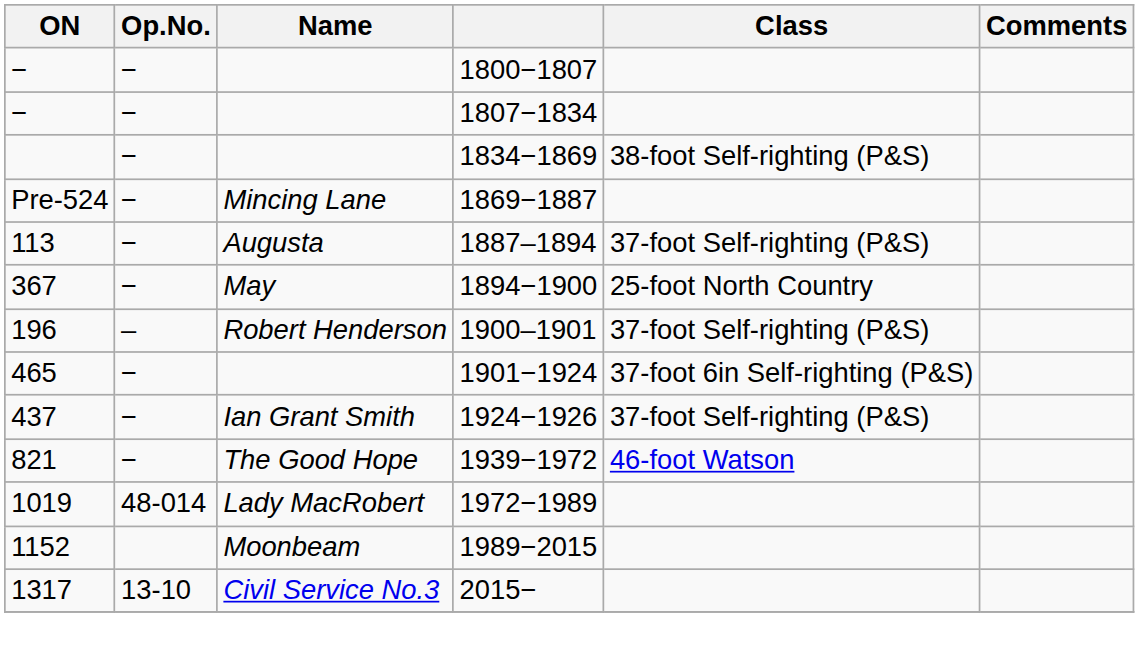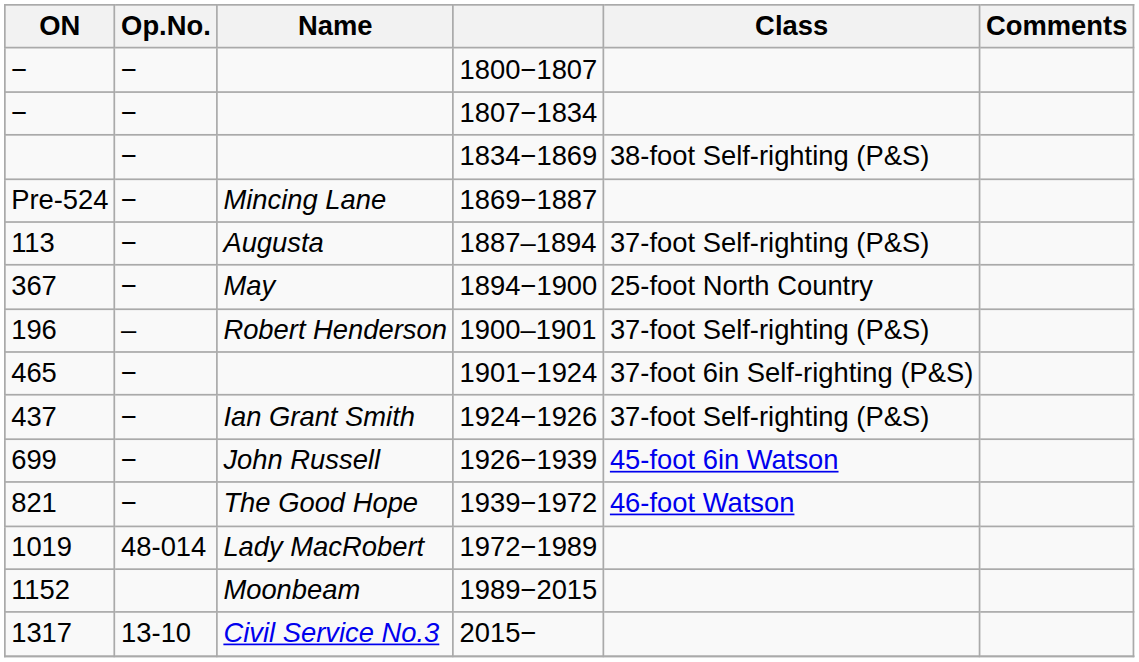+ row: 699 | − | John Russell | 1926−1939 | 45-foot 6in Watson
